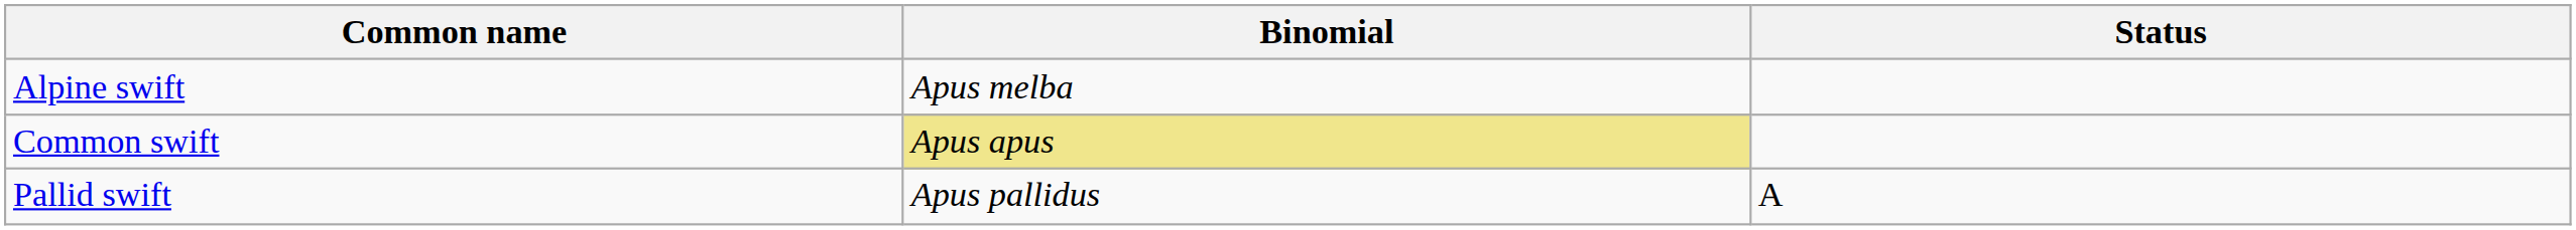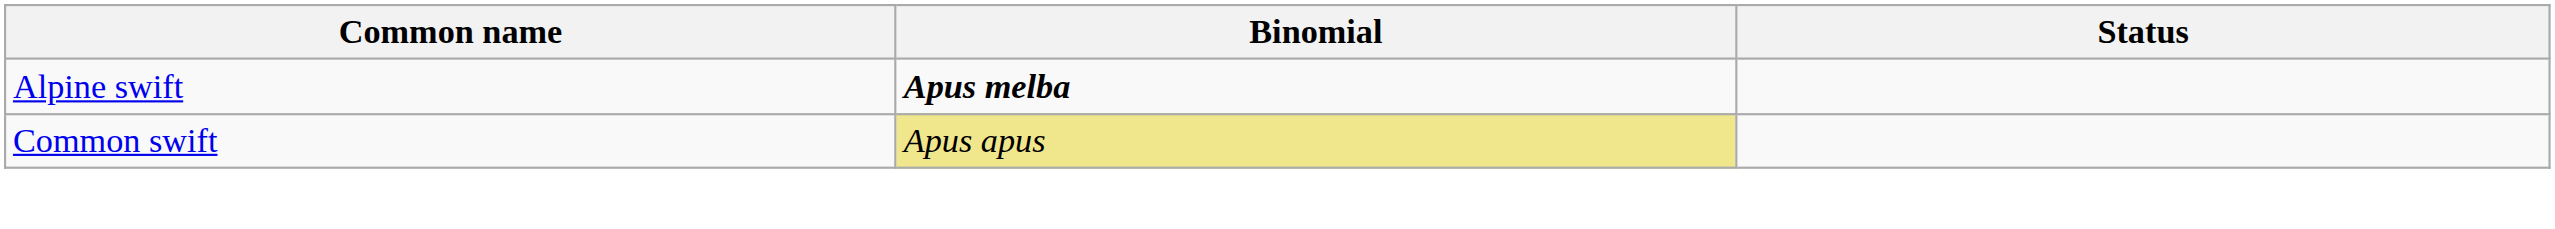Alpine swift | Binomial: normal -> bold
- row: Pallid swift | Apus pallidus | A
